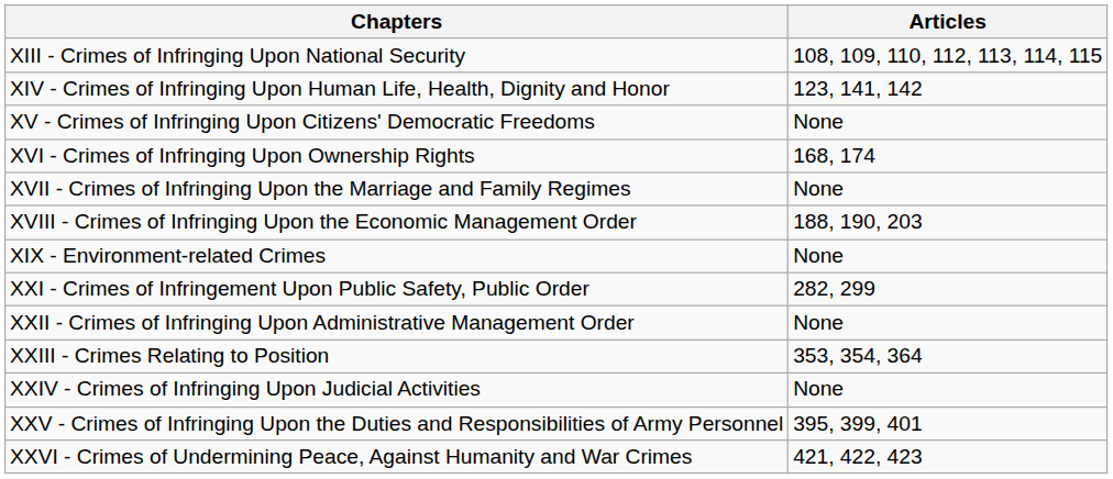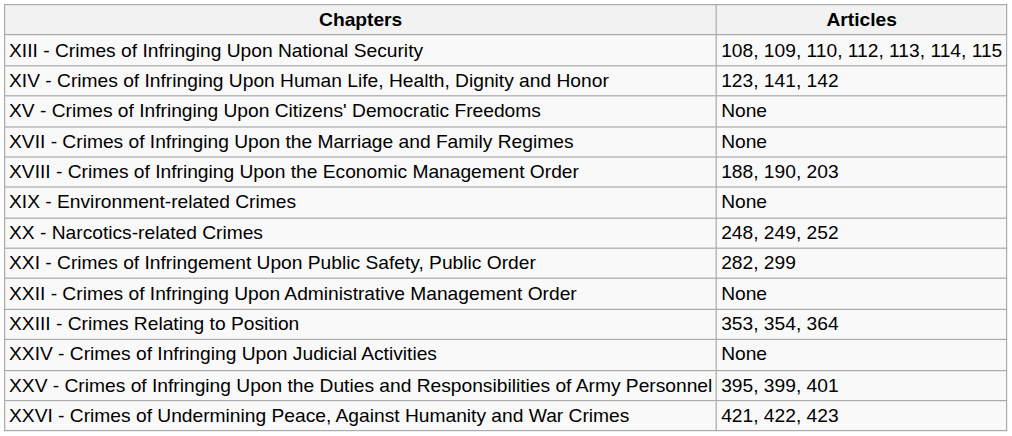- row: XVI - Crimes of Infringing Upon Ownership Rights | 168, 174
+ row: XX - Narcotics-related Crimes | 248, 249, 252
